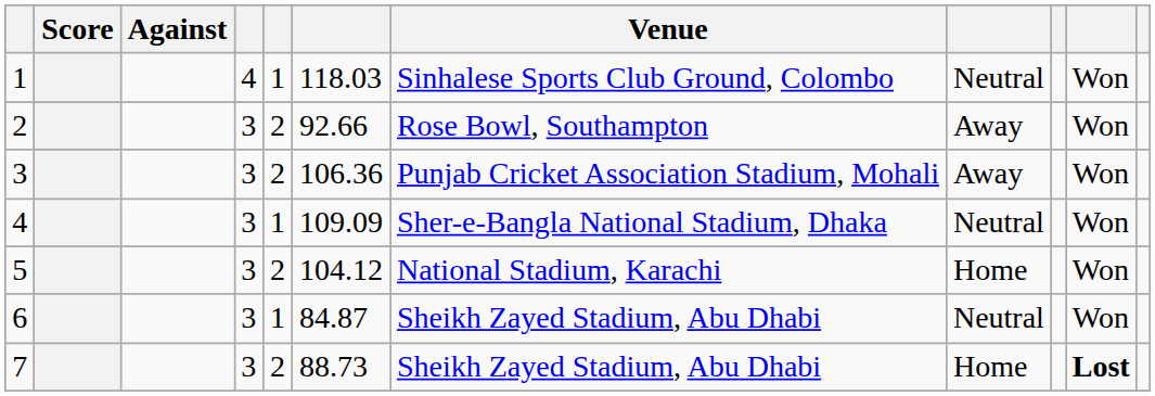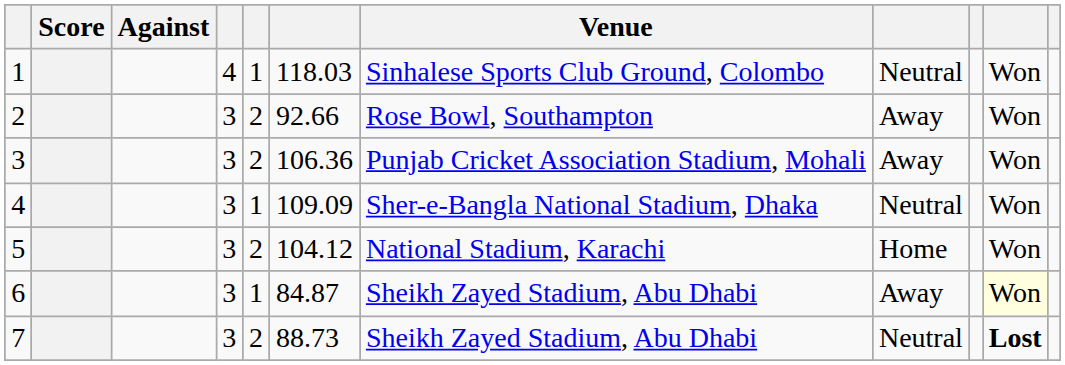6 | column 8: Neutral -> Away
6 | column 10: no background -> lightyellow background
7 | column 8: Home -> Neutral
